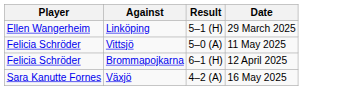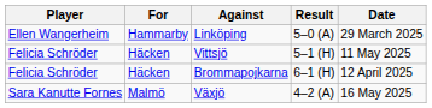+ column: For | Hammarby | Häcken | Häcken | Malmö
Linköping | Result: 5–1 (H) -> 5–0 (A)
Vittsjö | Result: 5–0 (A) -> 5–1 (H)
